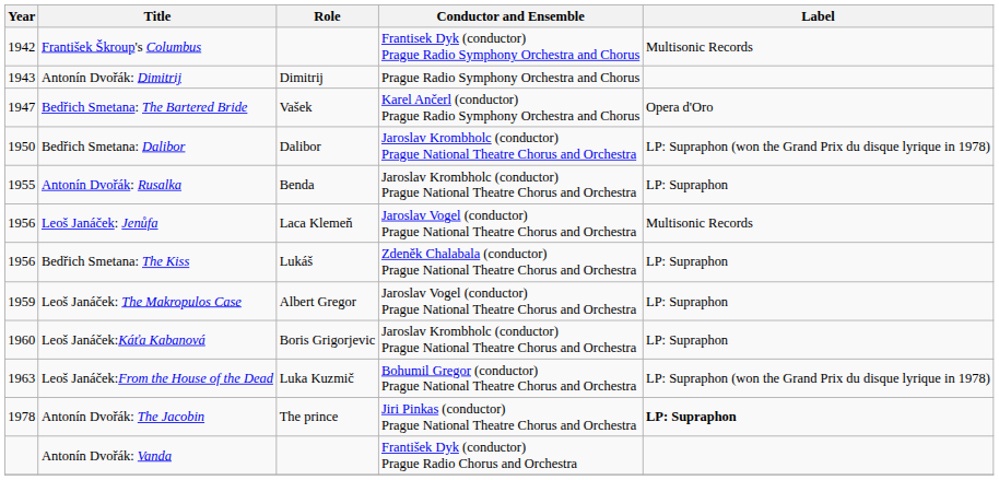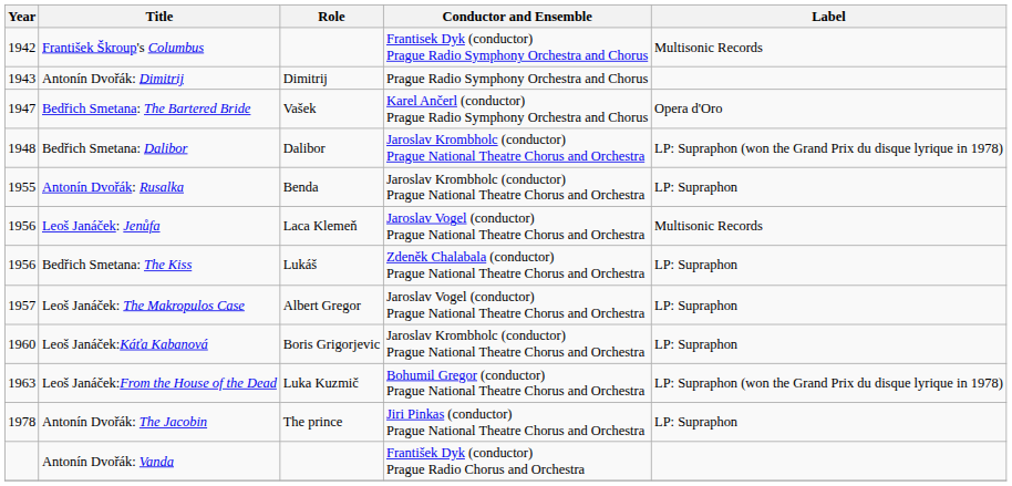Bedřich Smetana: Dalibor | Year: 1950 -> 1948
Leoš Janáček: The Makropulos Case | Year: 1959 -> 1957
Antonín Dvořák: The Jacobin | Label: bold -> normal
